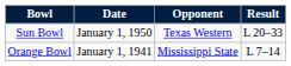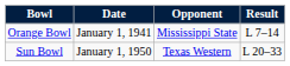rows swapped: Orange Bowl <-> Sun Bowl
